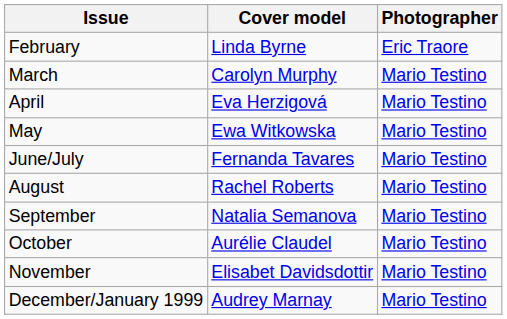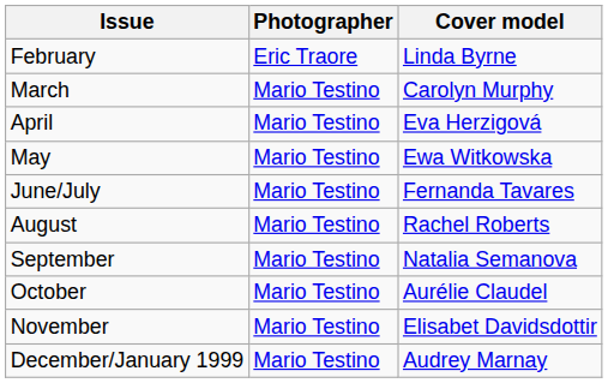columns swapped: Cover model <-> Photographer
